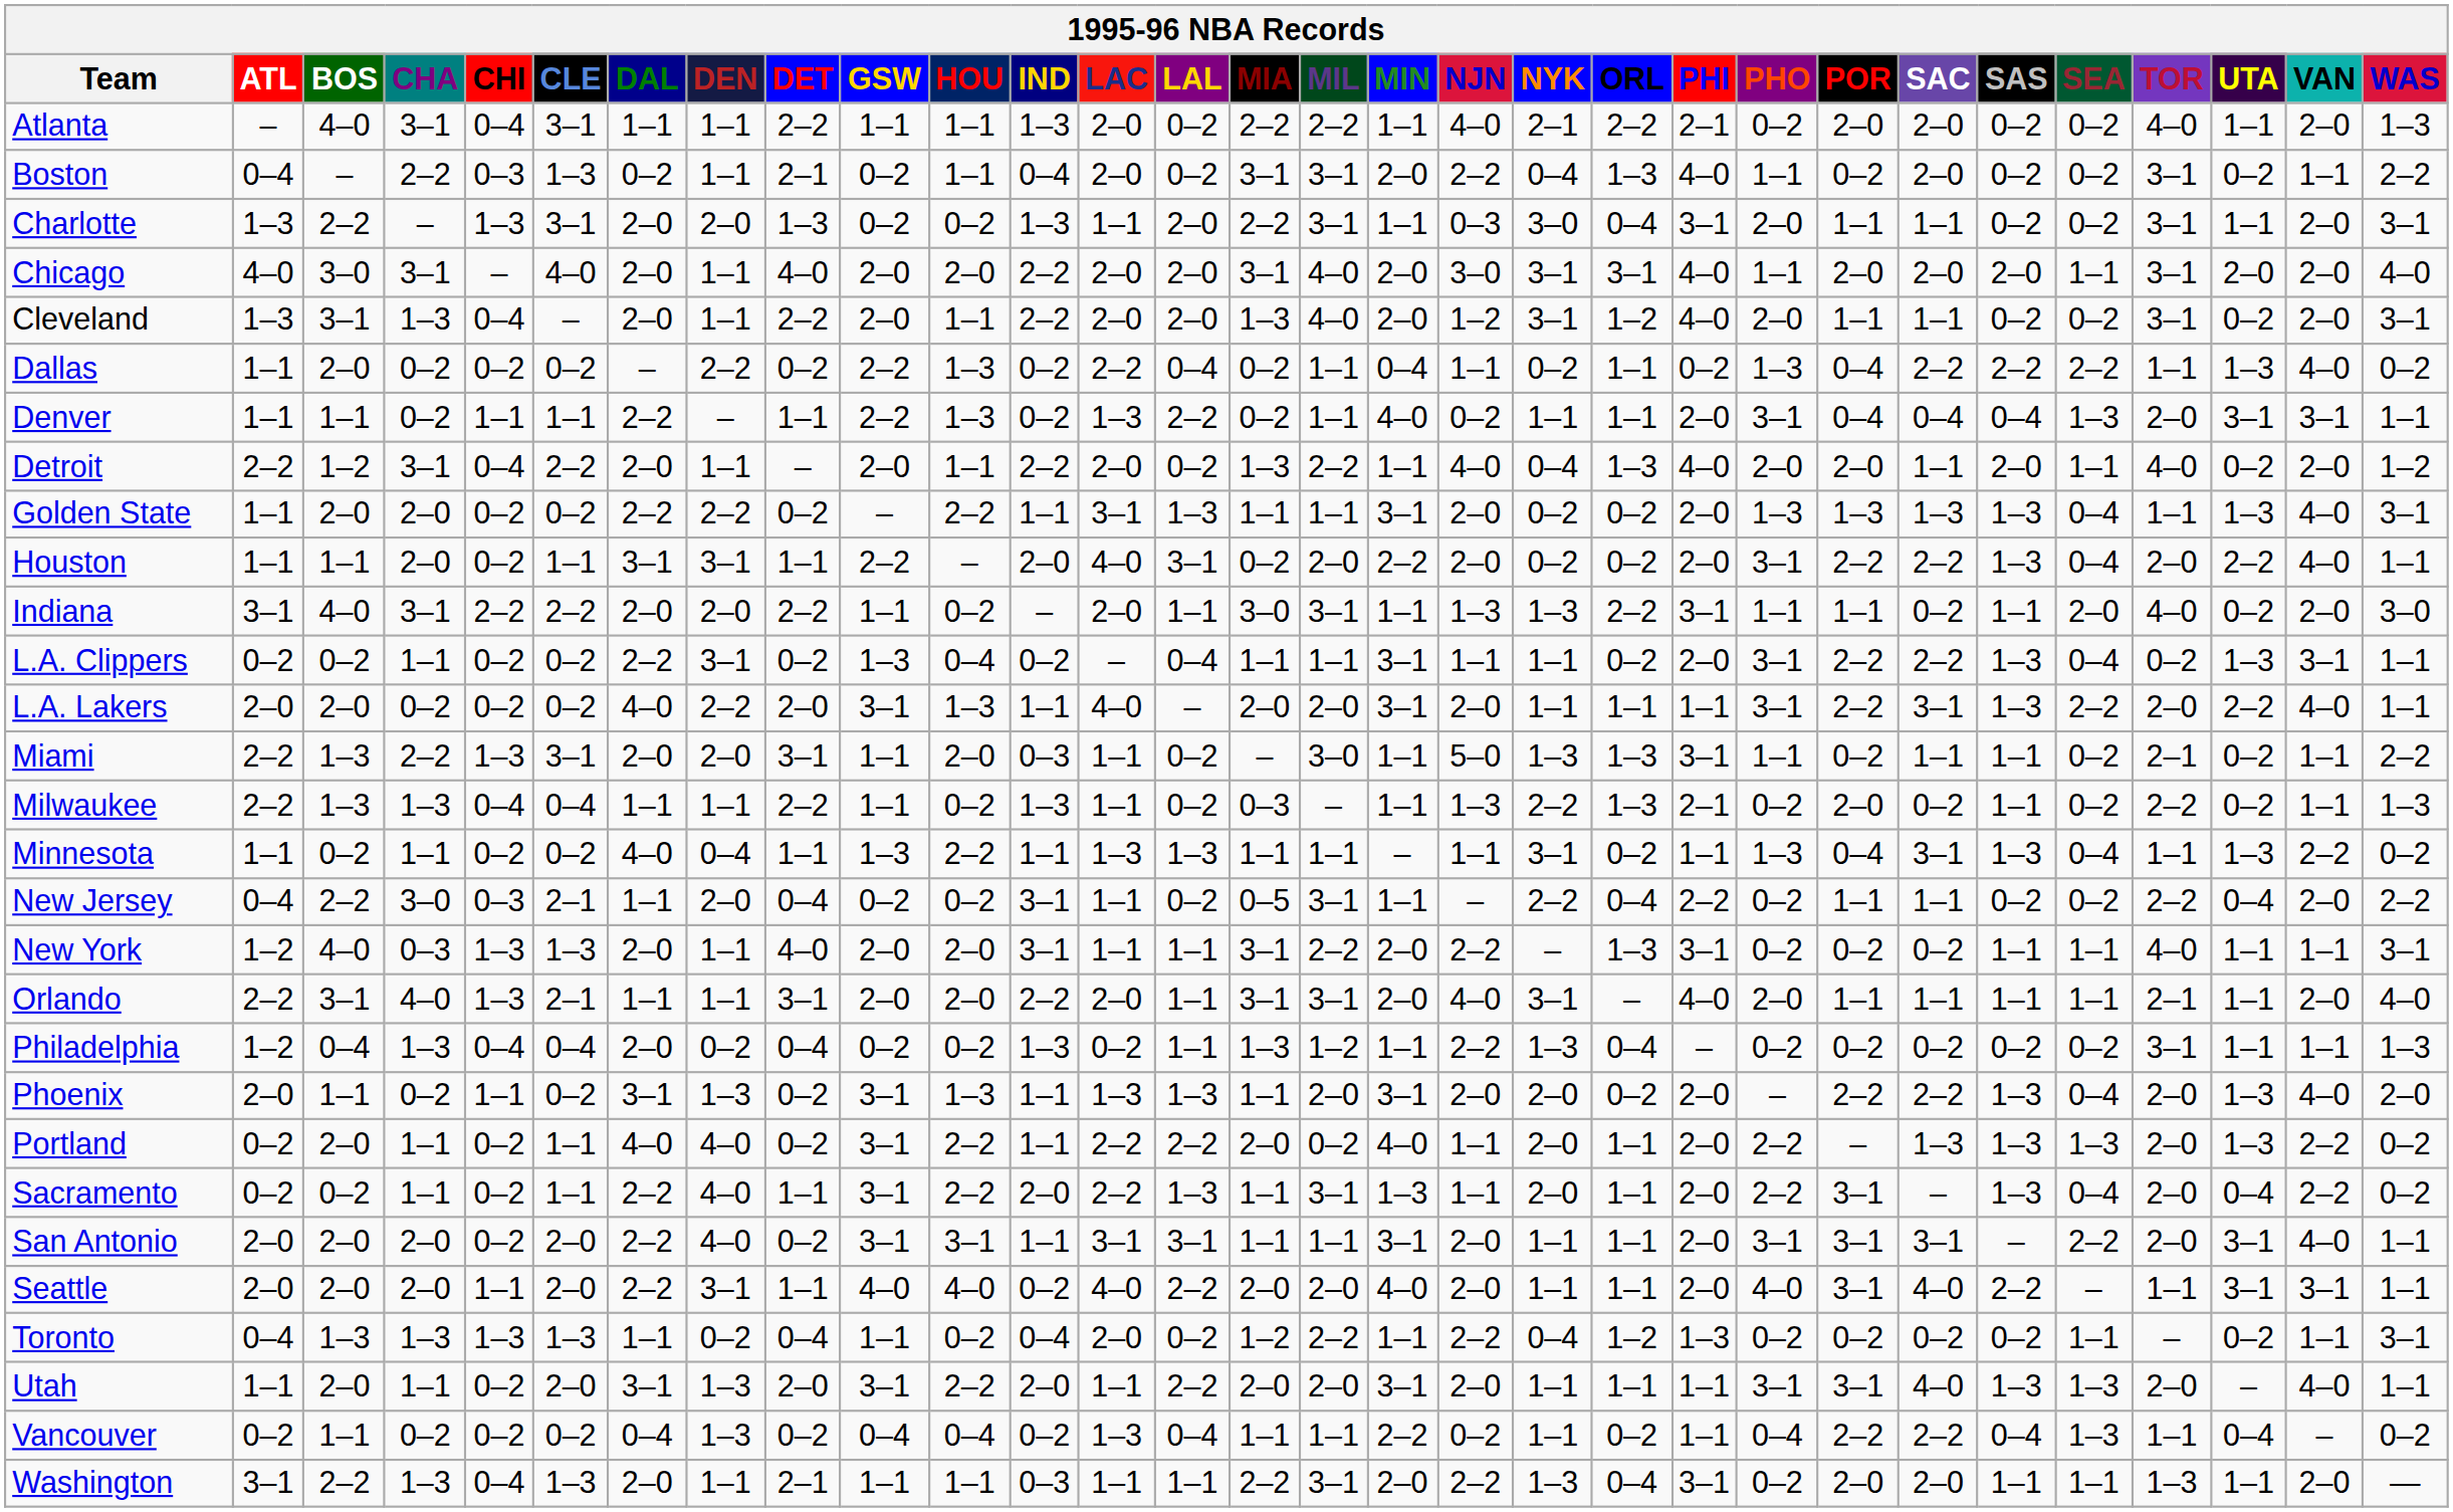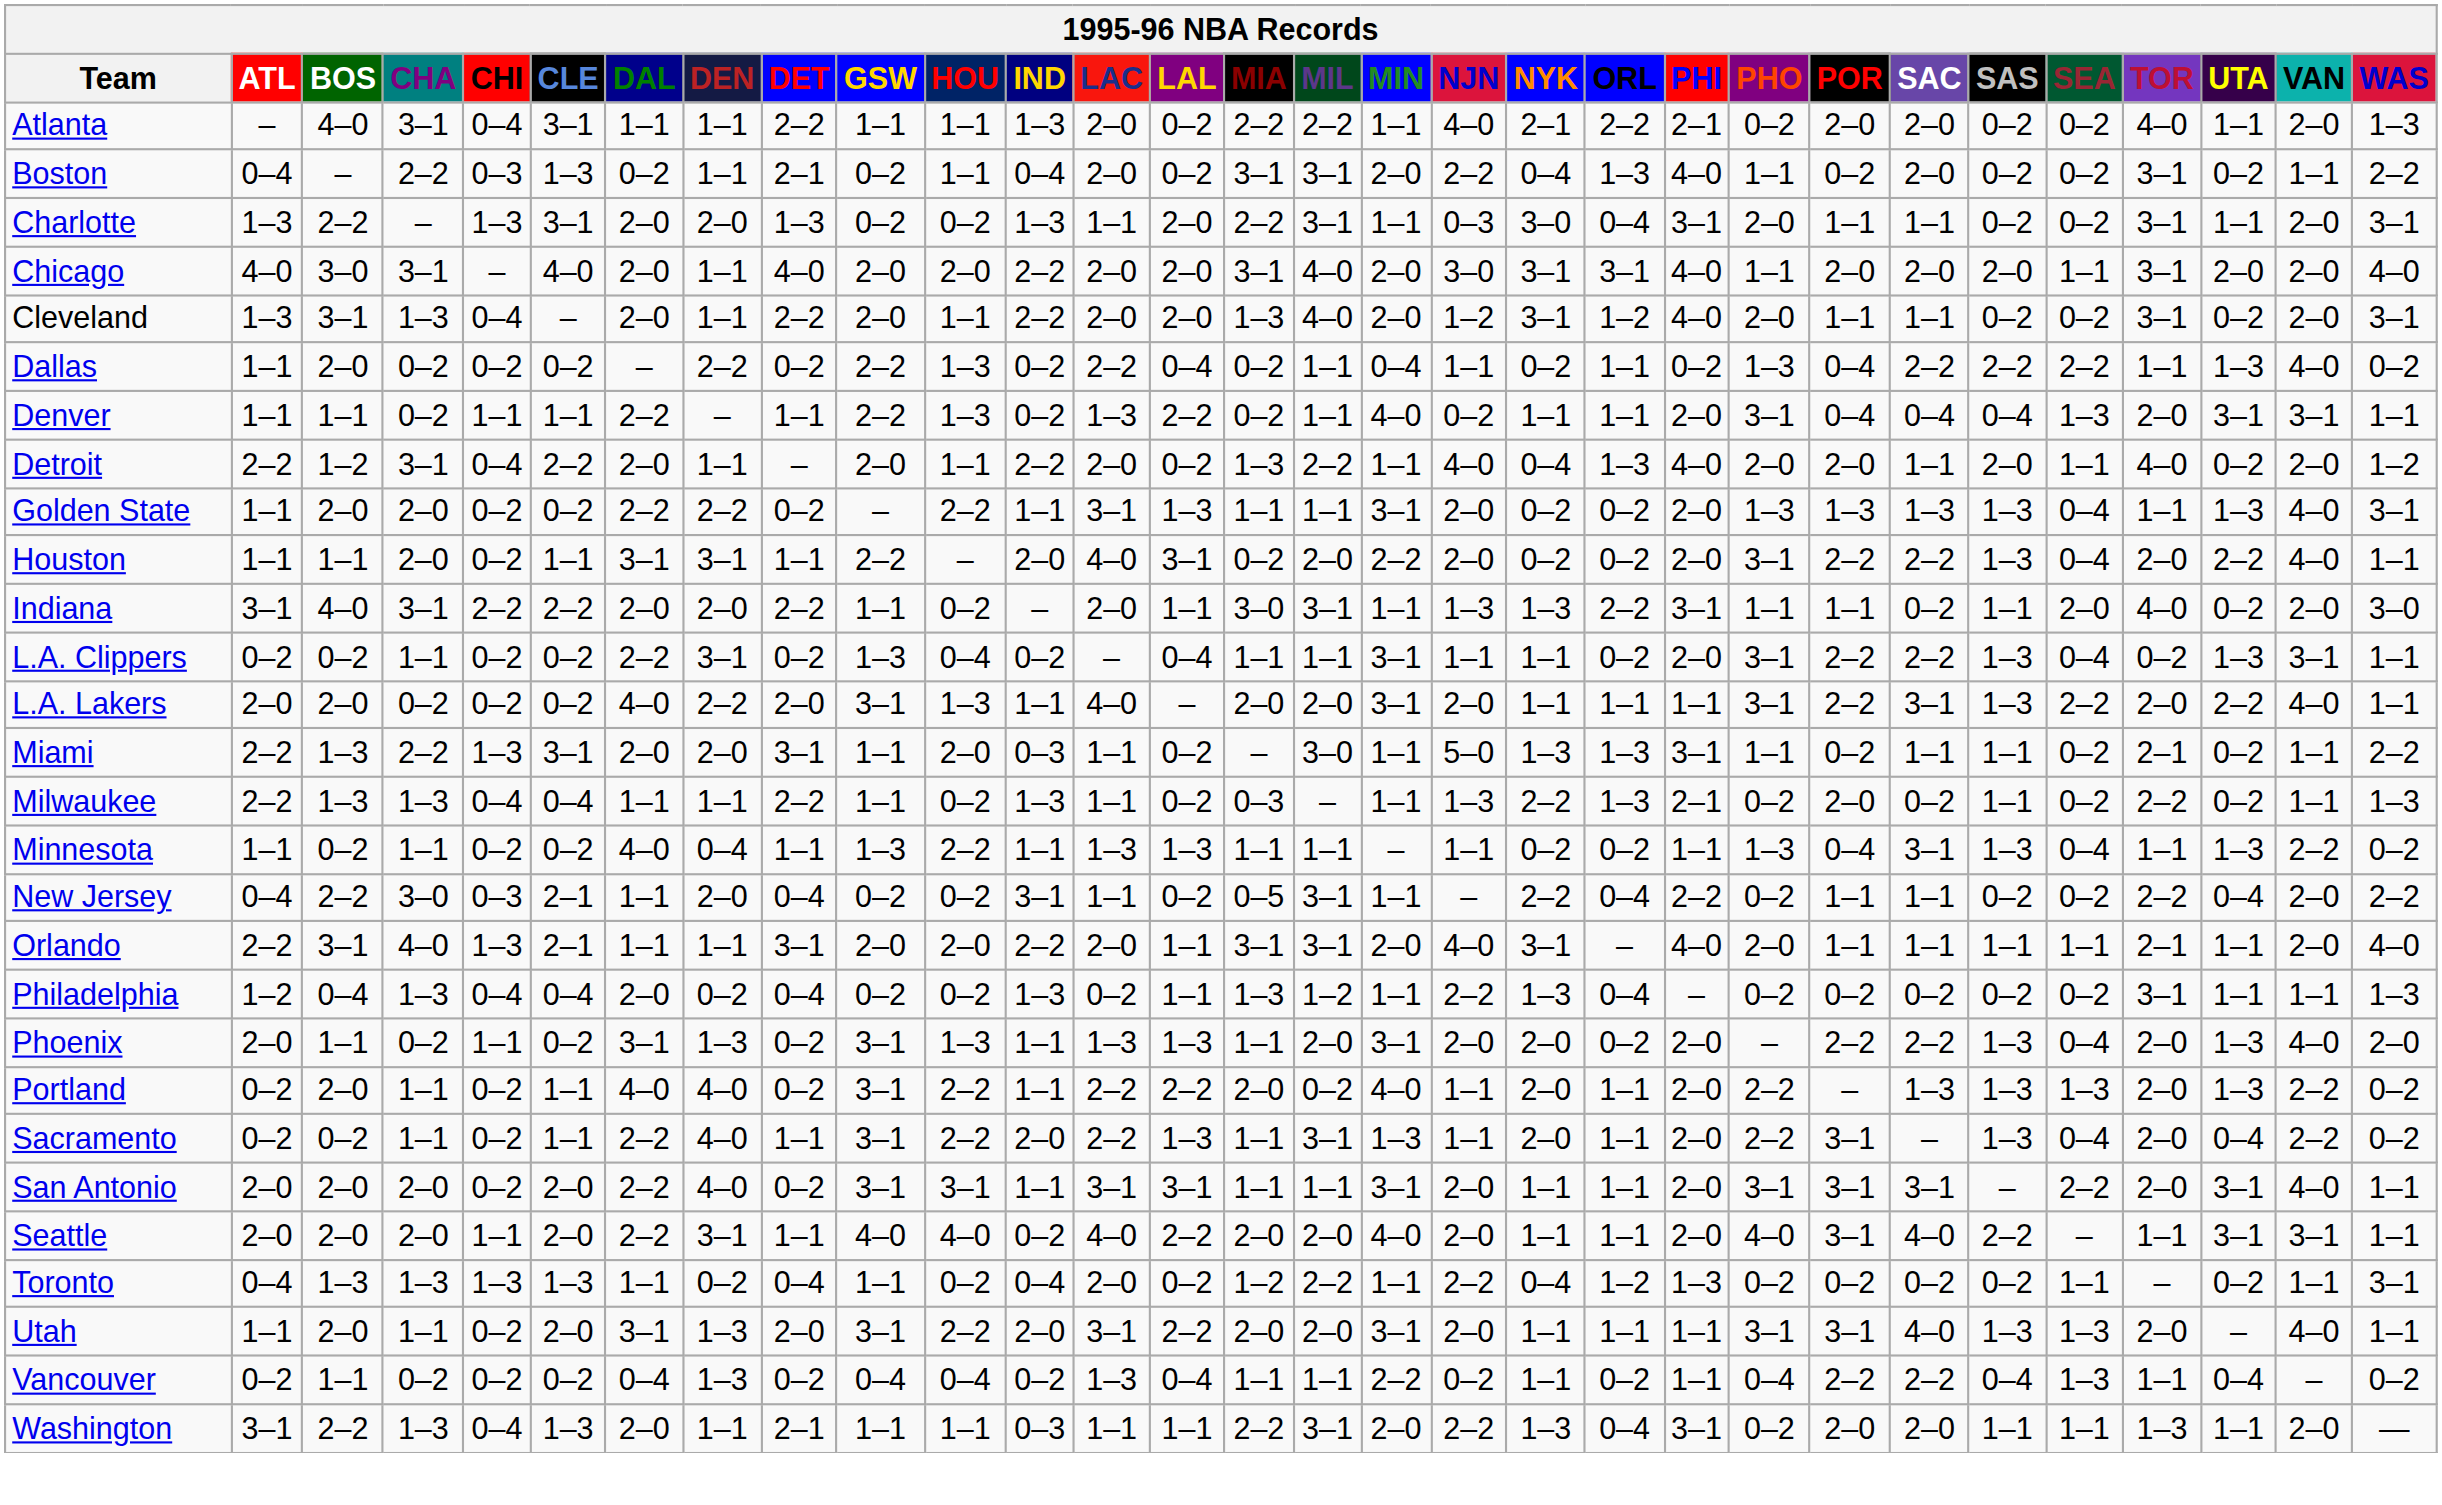Minnesota | NYK: 3–1 -> 0–2
- row: New York | 1–2 | 4–0 | 0–3 | 1–3 | 1–3 | 2–0 | 1–1 | 4–0 | 2–0 | 2–0 | 3–1 | 1–1 | 1–1 | 3–1 | 2–2 | 2–0 | 2–2 | – | 1–3 | 3–1 | 0–2 | 0–2 | 0–2 | 1–1 | 1–1 | 4–0 | 1–1 | 1–1 | 3–1
Utah | LAC: 1–1 -> 3–1
